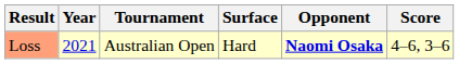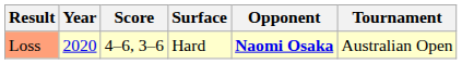columns swapped: Tournament <-> Score
Loss | Year: 2021 -> 2020
